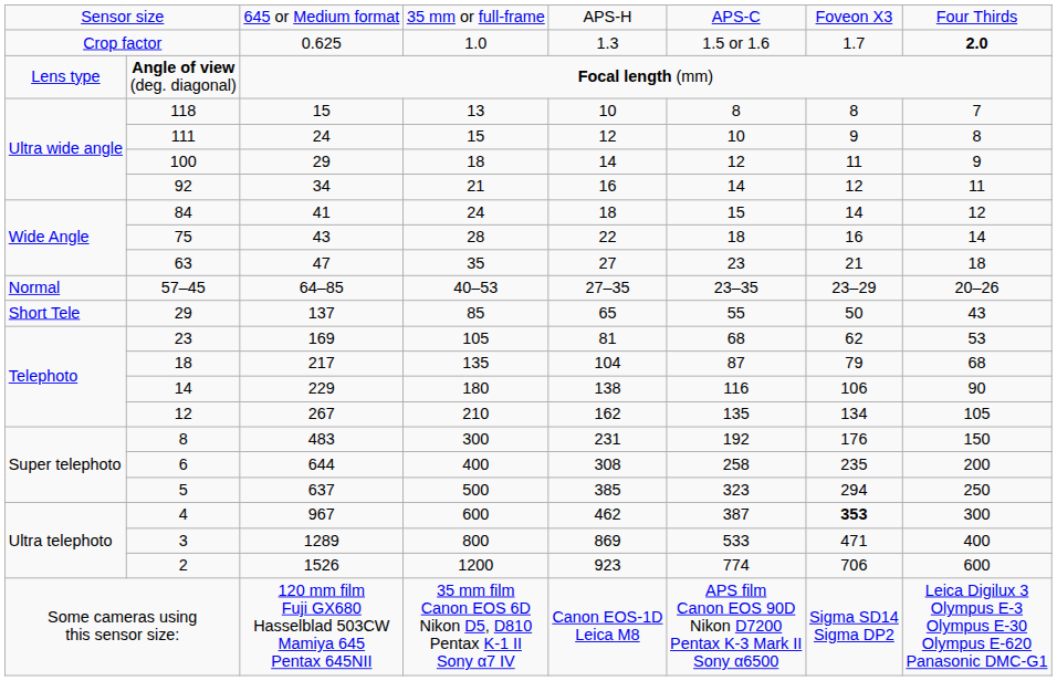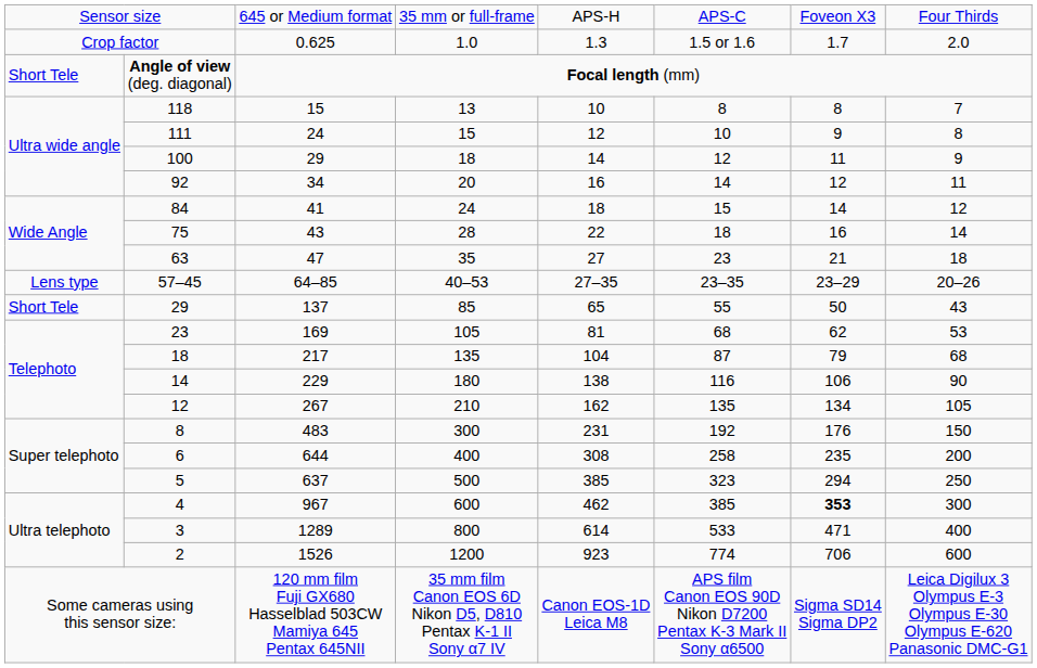Crop factor | column 8: bold -> normal
Angle of view (deg. diagonal) | column 1: Lens type -> Short Tele
92 | column 4: 21 -> 20
57–45 | column 1: Normal -> Lens type
4 | column 6: 387 -> 385
3 | column 5: 869 -> 614
